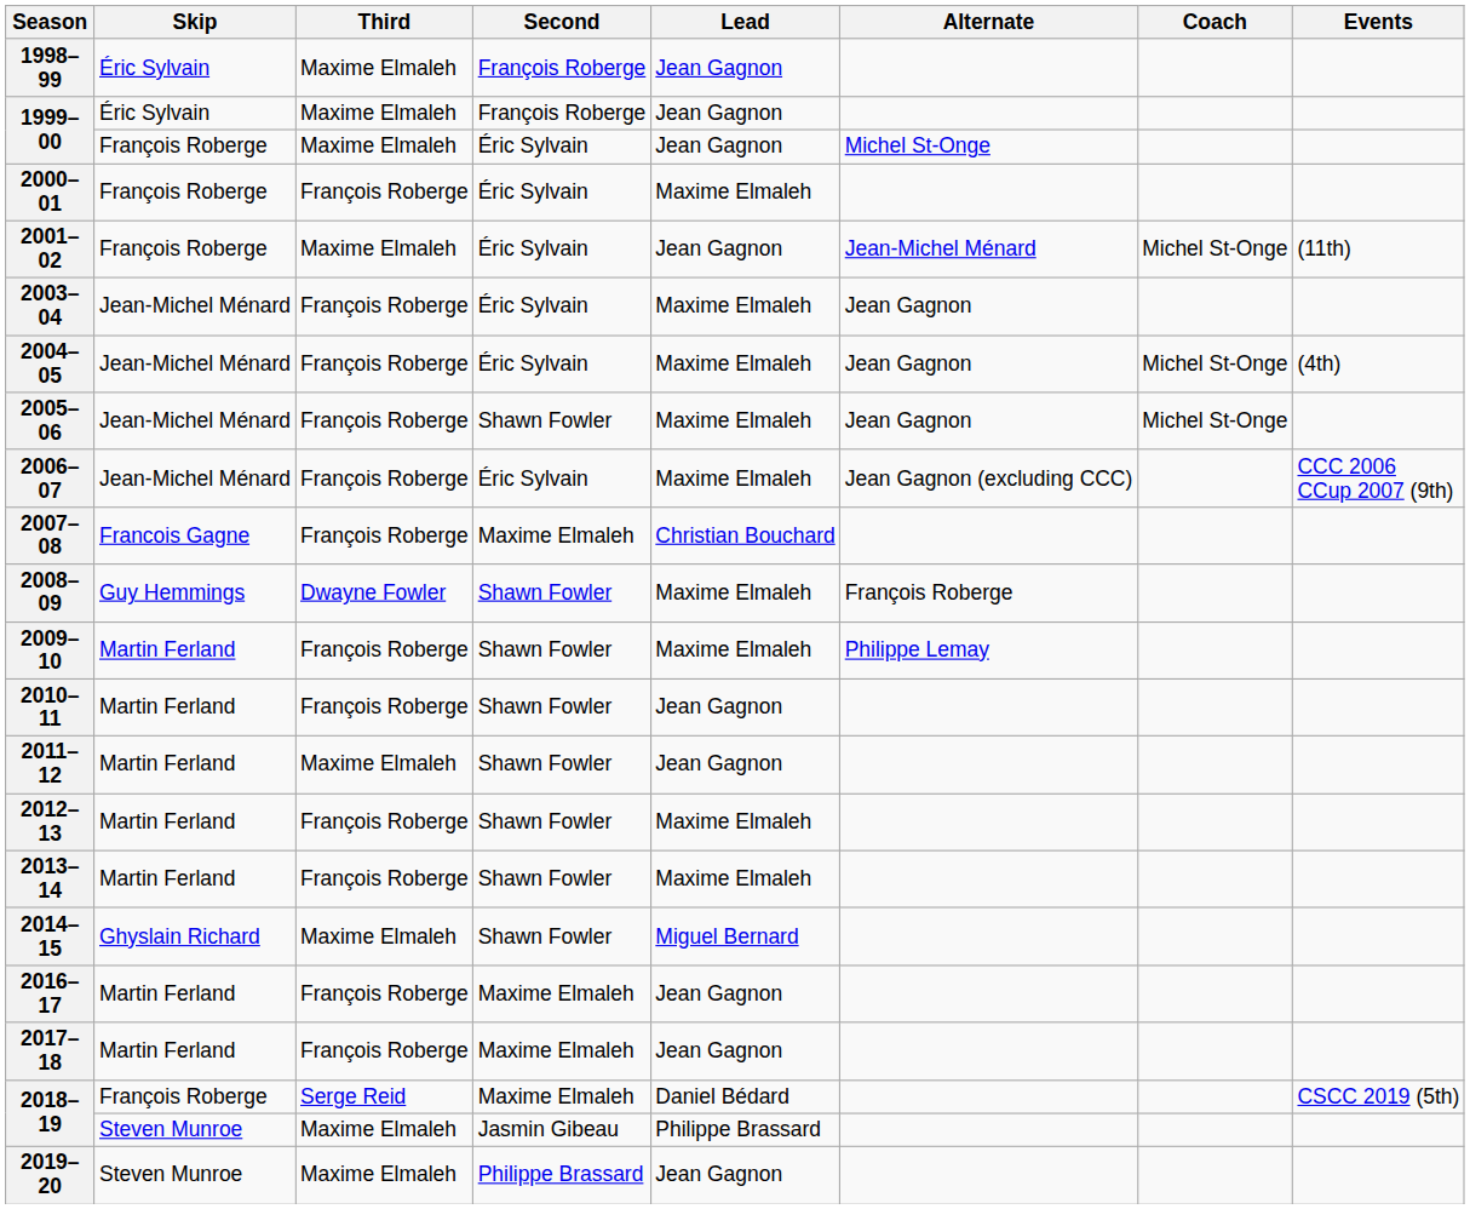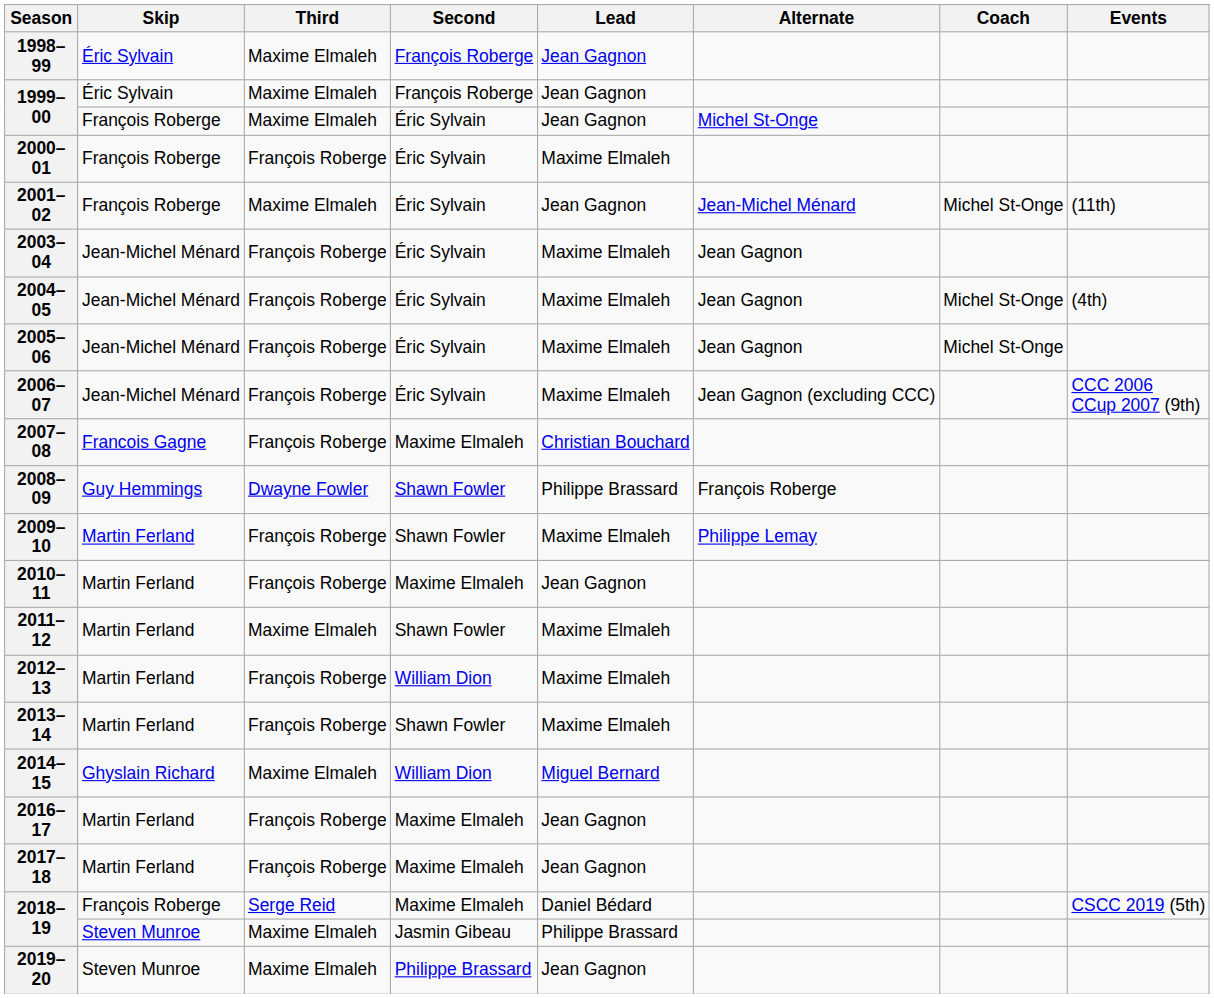2005–06 | Second: Shawn Fowler -> Éric Sylvain
2008–09 | Lead: Maxime Elmaleh -> Philippe Brassard
2010–11 | Second: Shawn Fowler -> Maxime Elmaleh
2011–12 | Lead: Jean Gagnon -> Maxime Elmaleh
2012–13 | Second: Shawn Fowler -> William Dion
2014–15 | Second: Shawn Fowler -> William Dion
